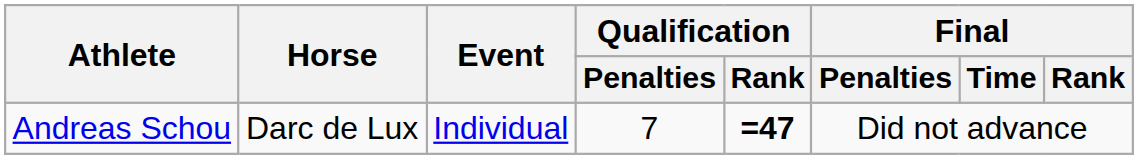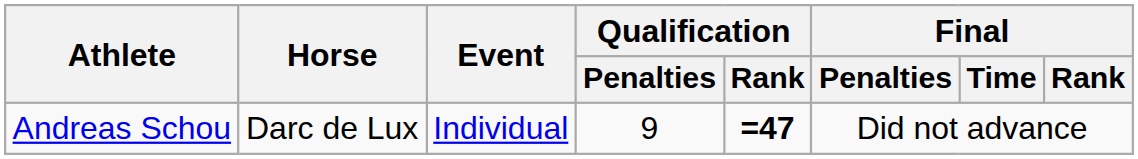Andreas Schou | Qualification / Penalties: 7 -> 9
